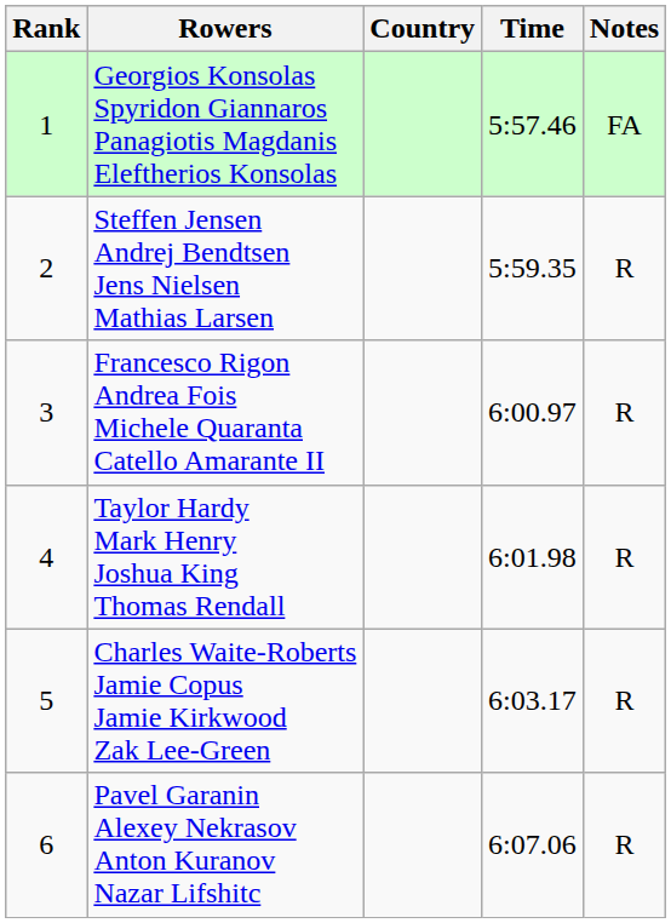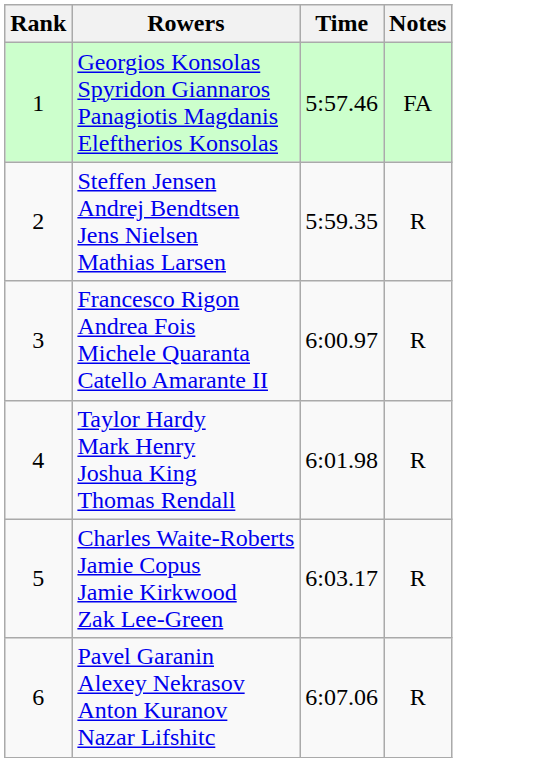- column: Country
